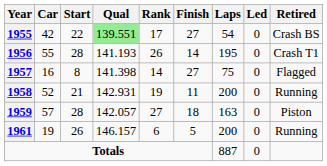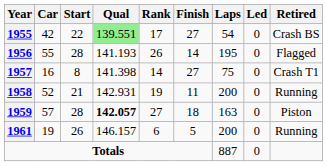1956 | Retired: Crash T1 -> Flagged
1957 | Retired: Flagged -> Crash T1
1959 | Qual: normal -> bold
